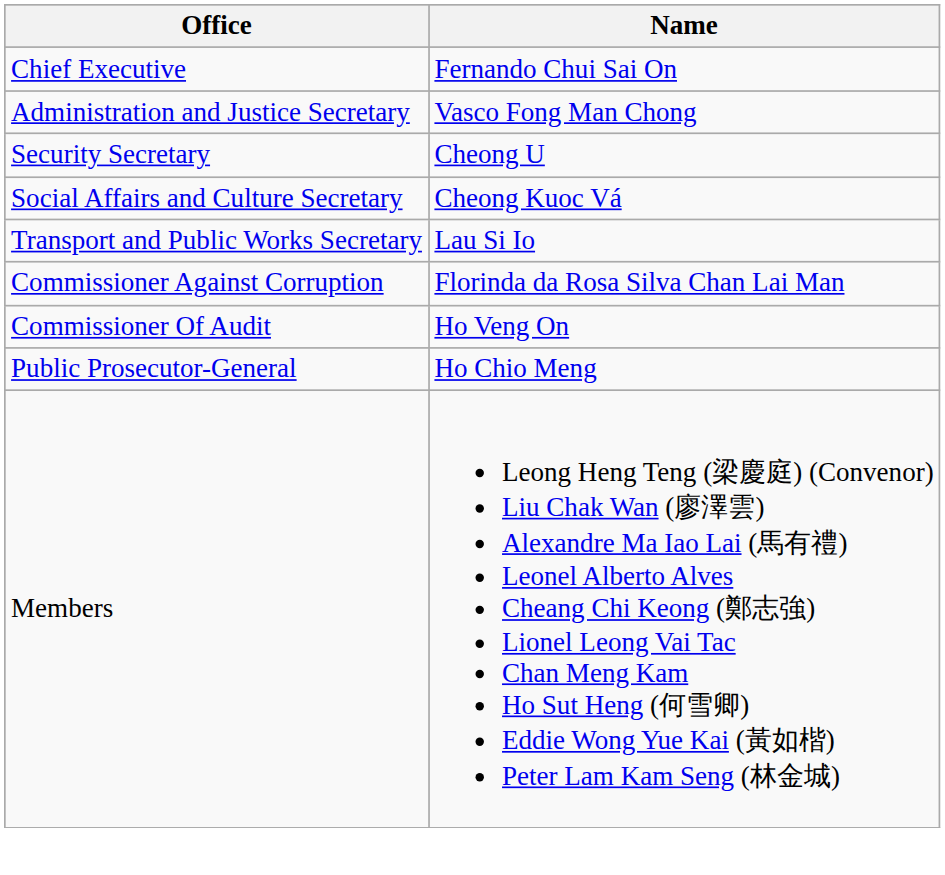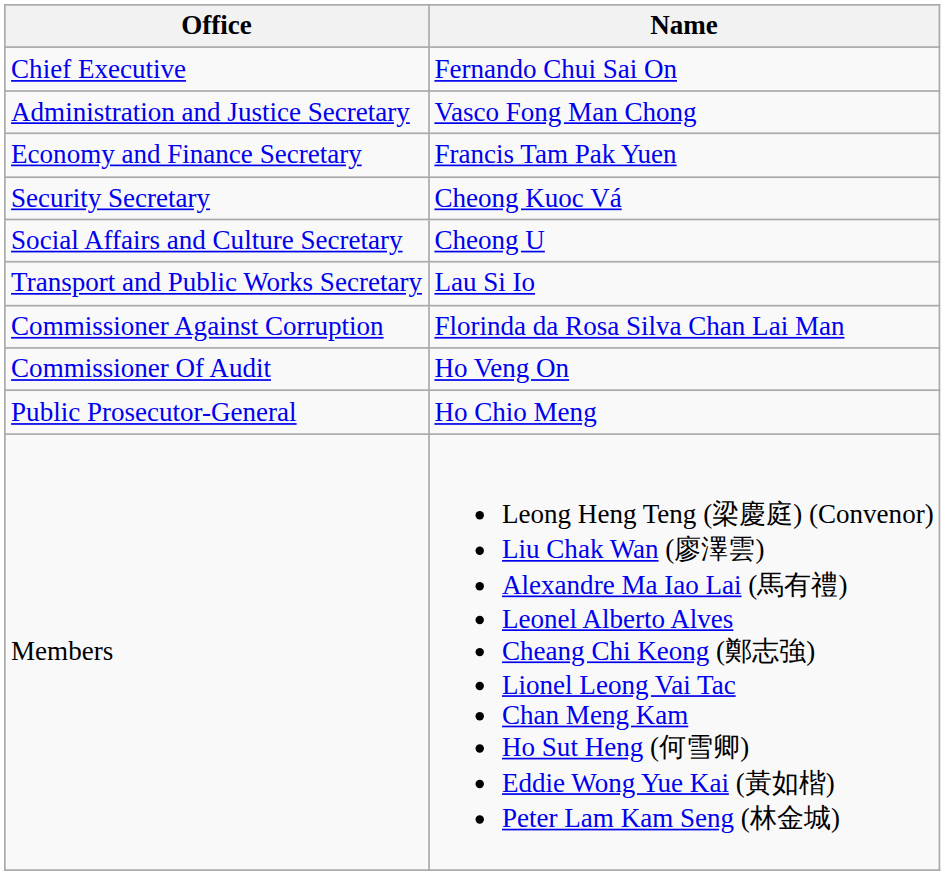+ row: Economy and Finance Secretary | Francis Tam Pak Yuen
Security Secretary | Name: Cheong U -> Cheong Kuoc Vá
Social Affairs and Culture Secretary | Name: Cheong Kuoc Vá -> Cheong U
